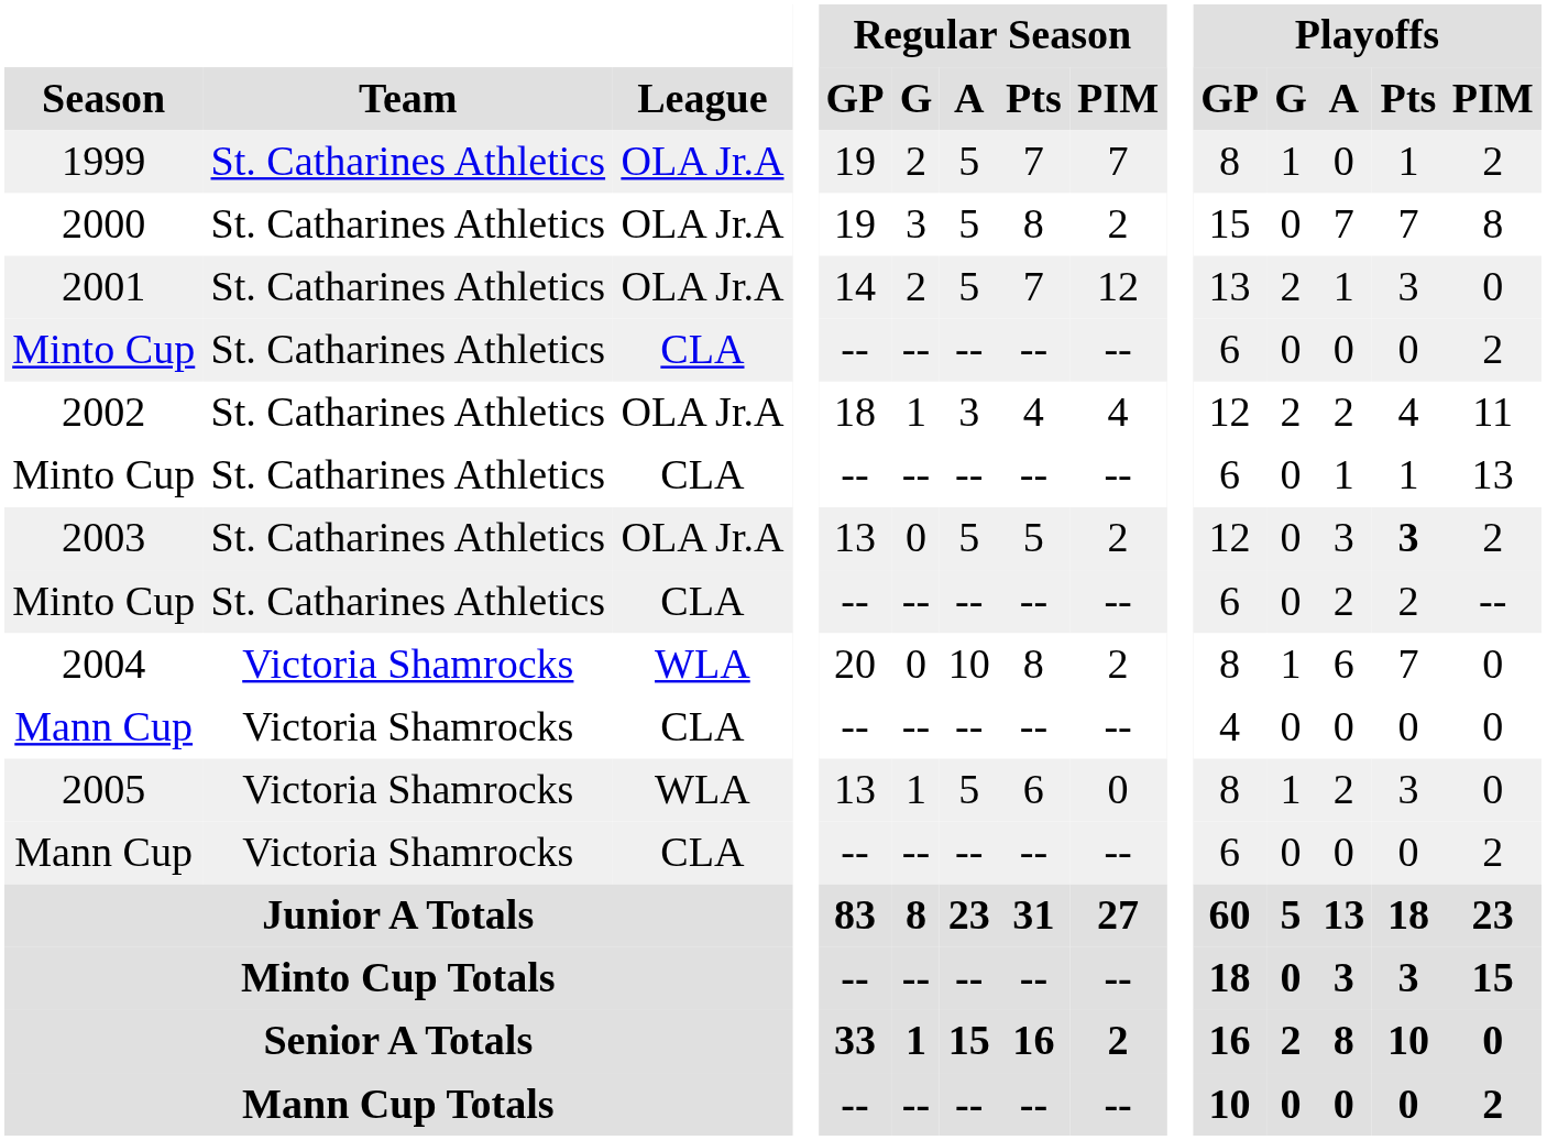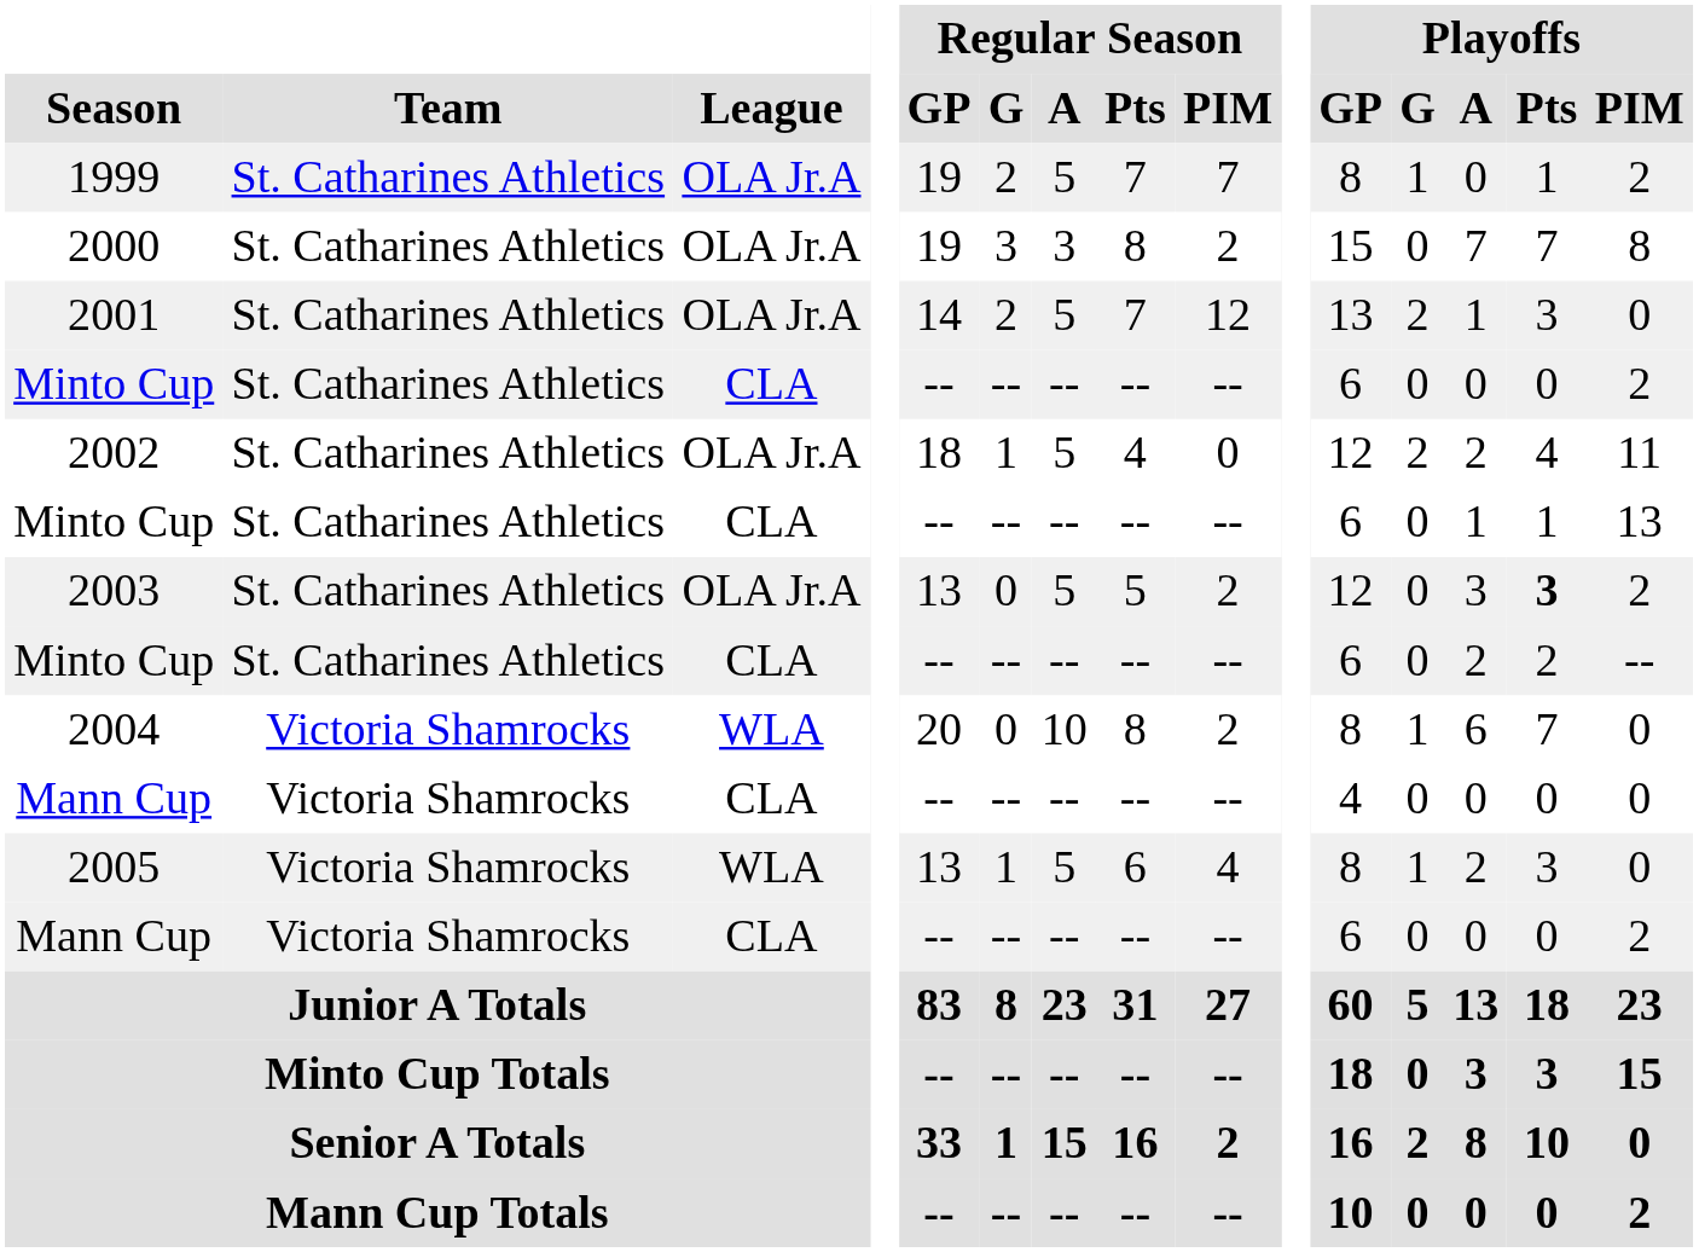2000 | Regular Season / A: 5 -> 3
2002 | Regular Season / A: 3 -> 5
2002 | Regular Season / PIM: 4 -> 0
2005 | Regular Season / PIM: 0 -> 4
